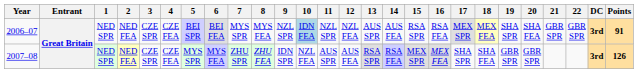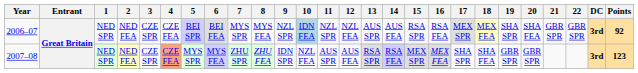2006–07 | Points: 91 -> 92
2007–08 | 4: no background -> lightsalmon background
2007–08 | Points: 126 -> 123
